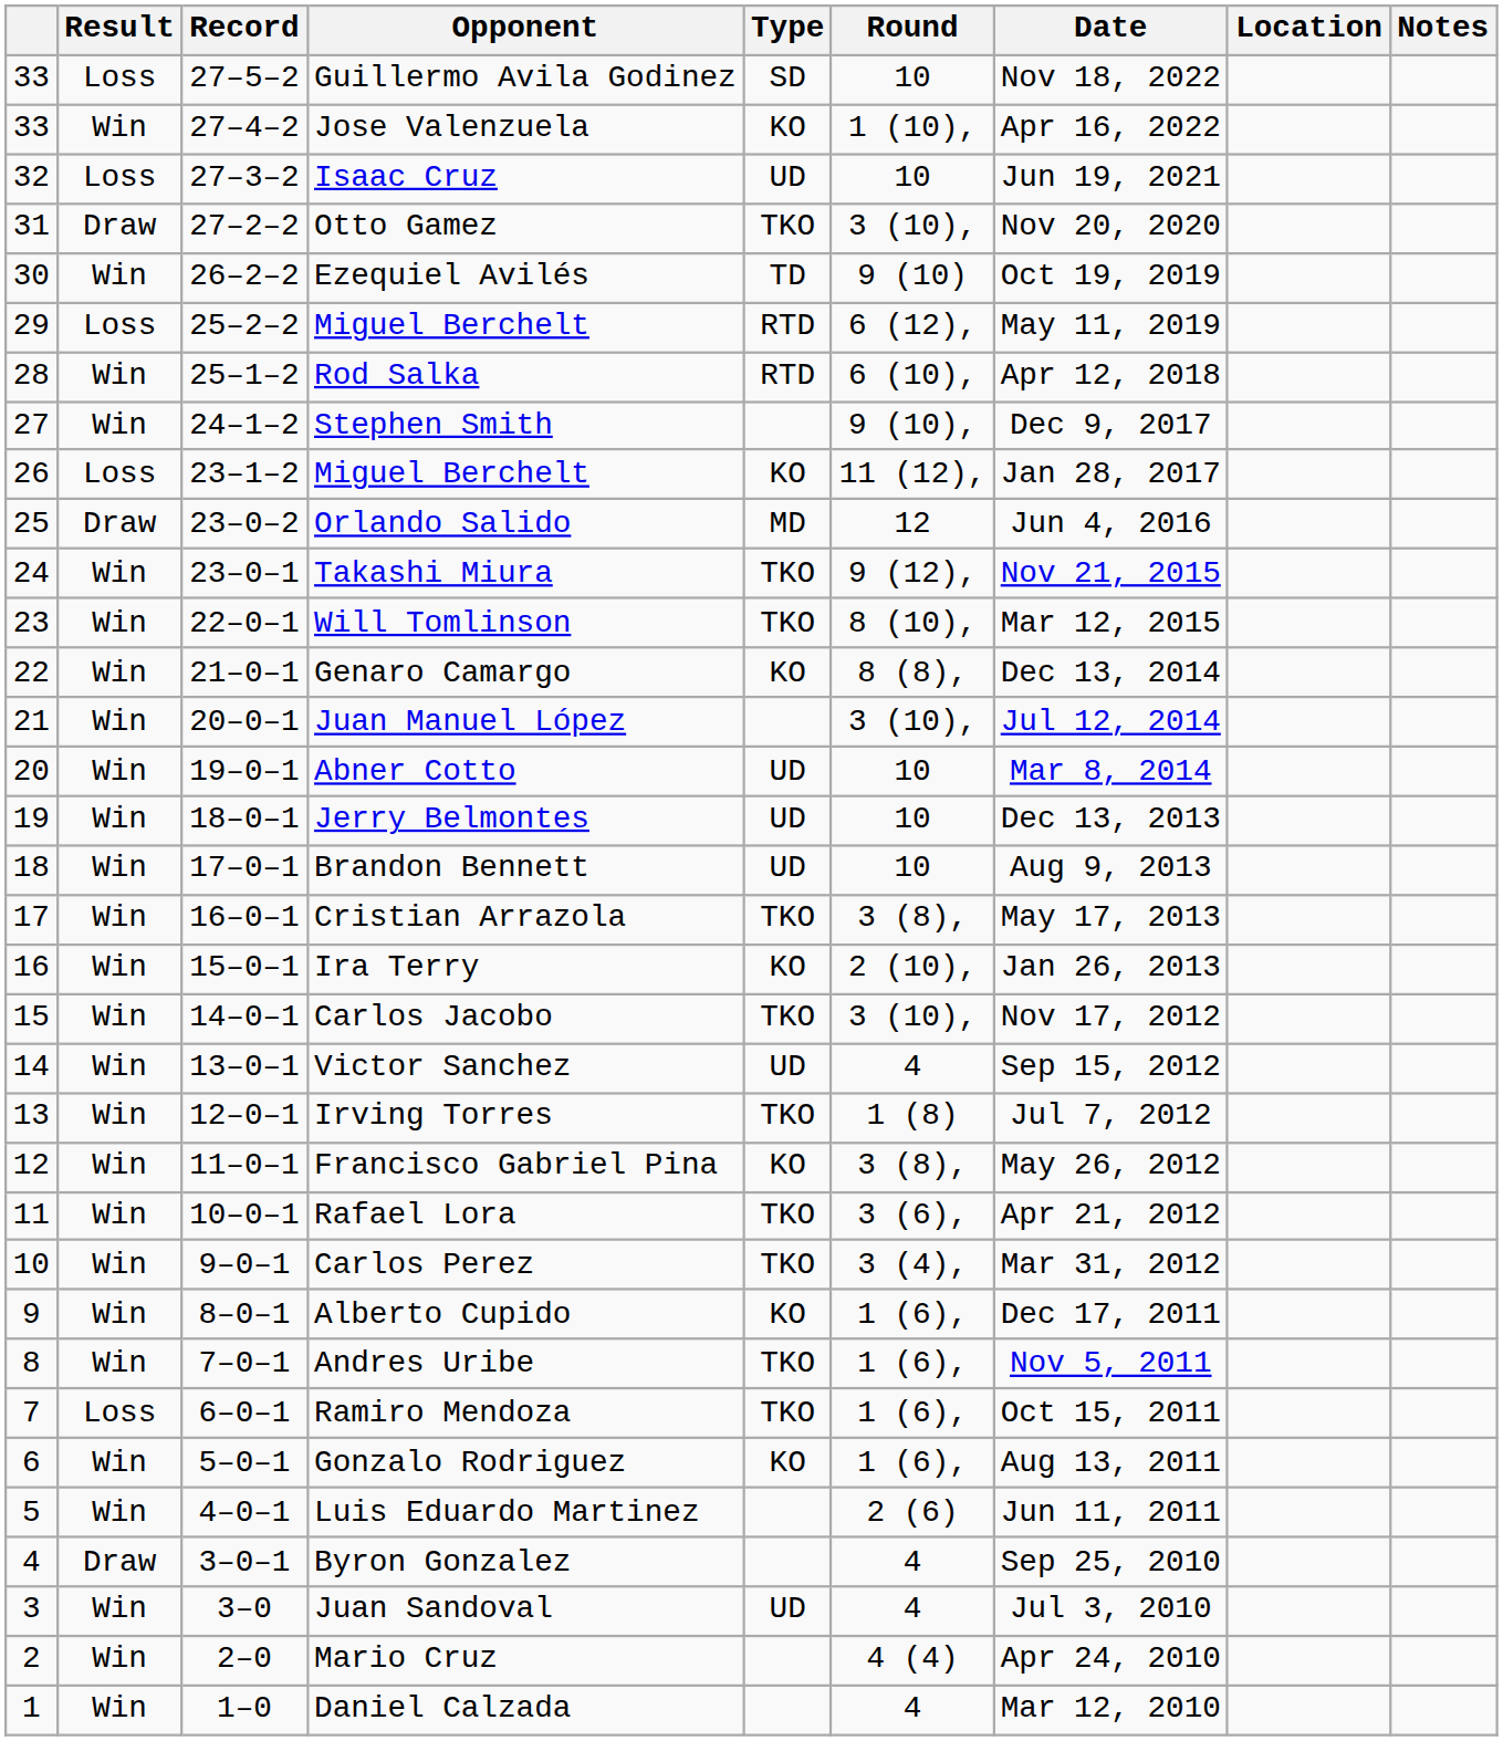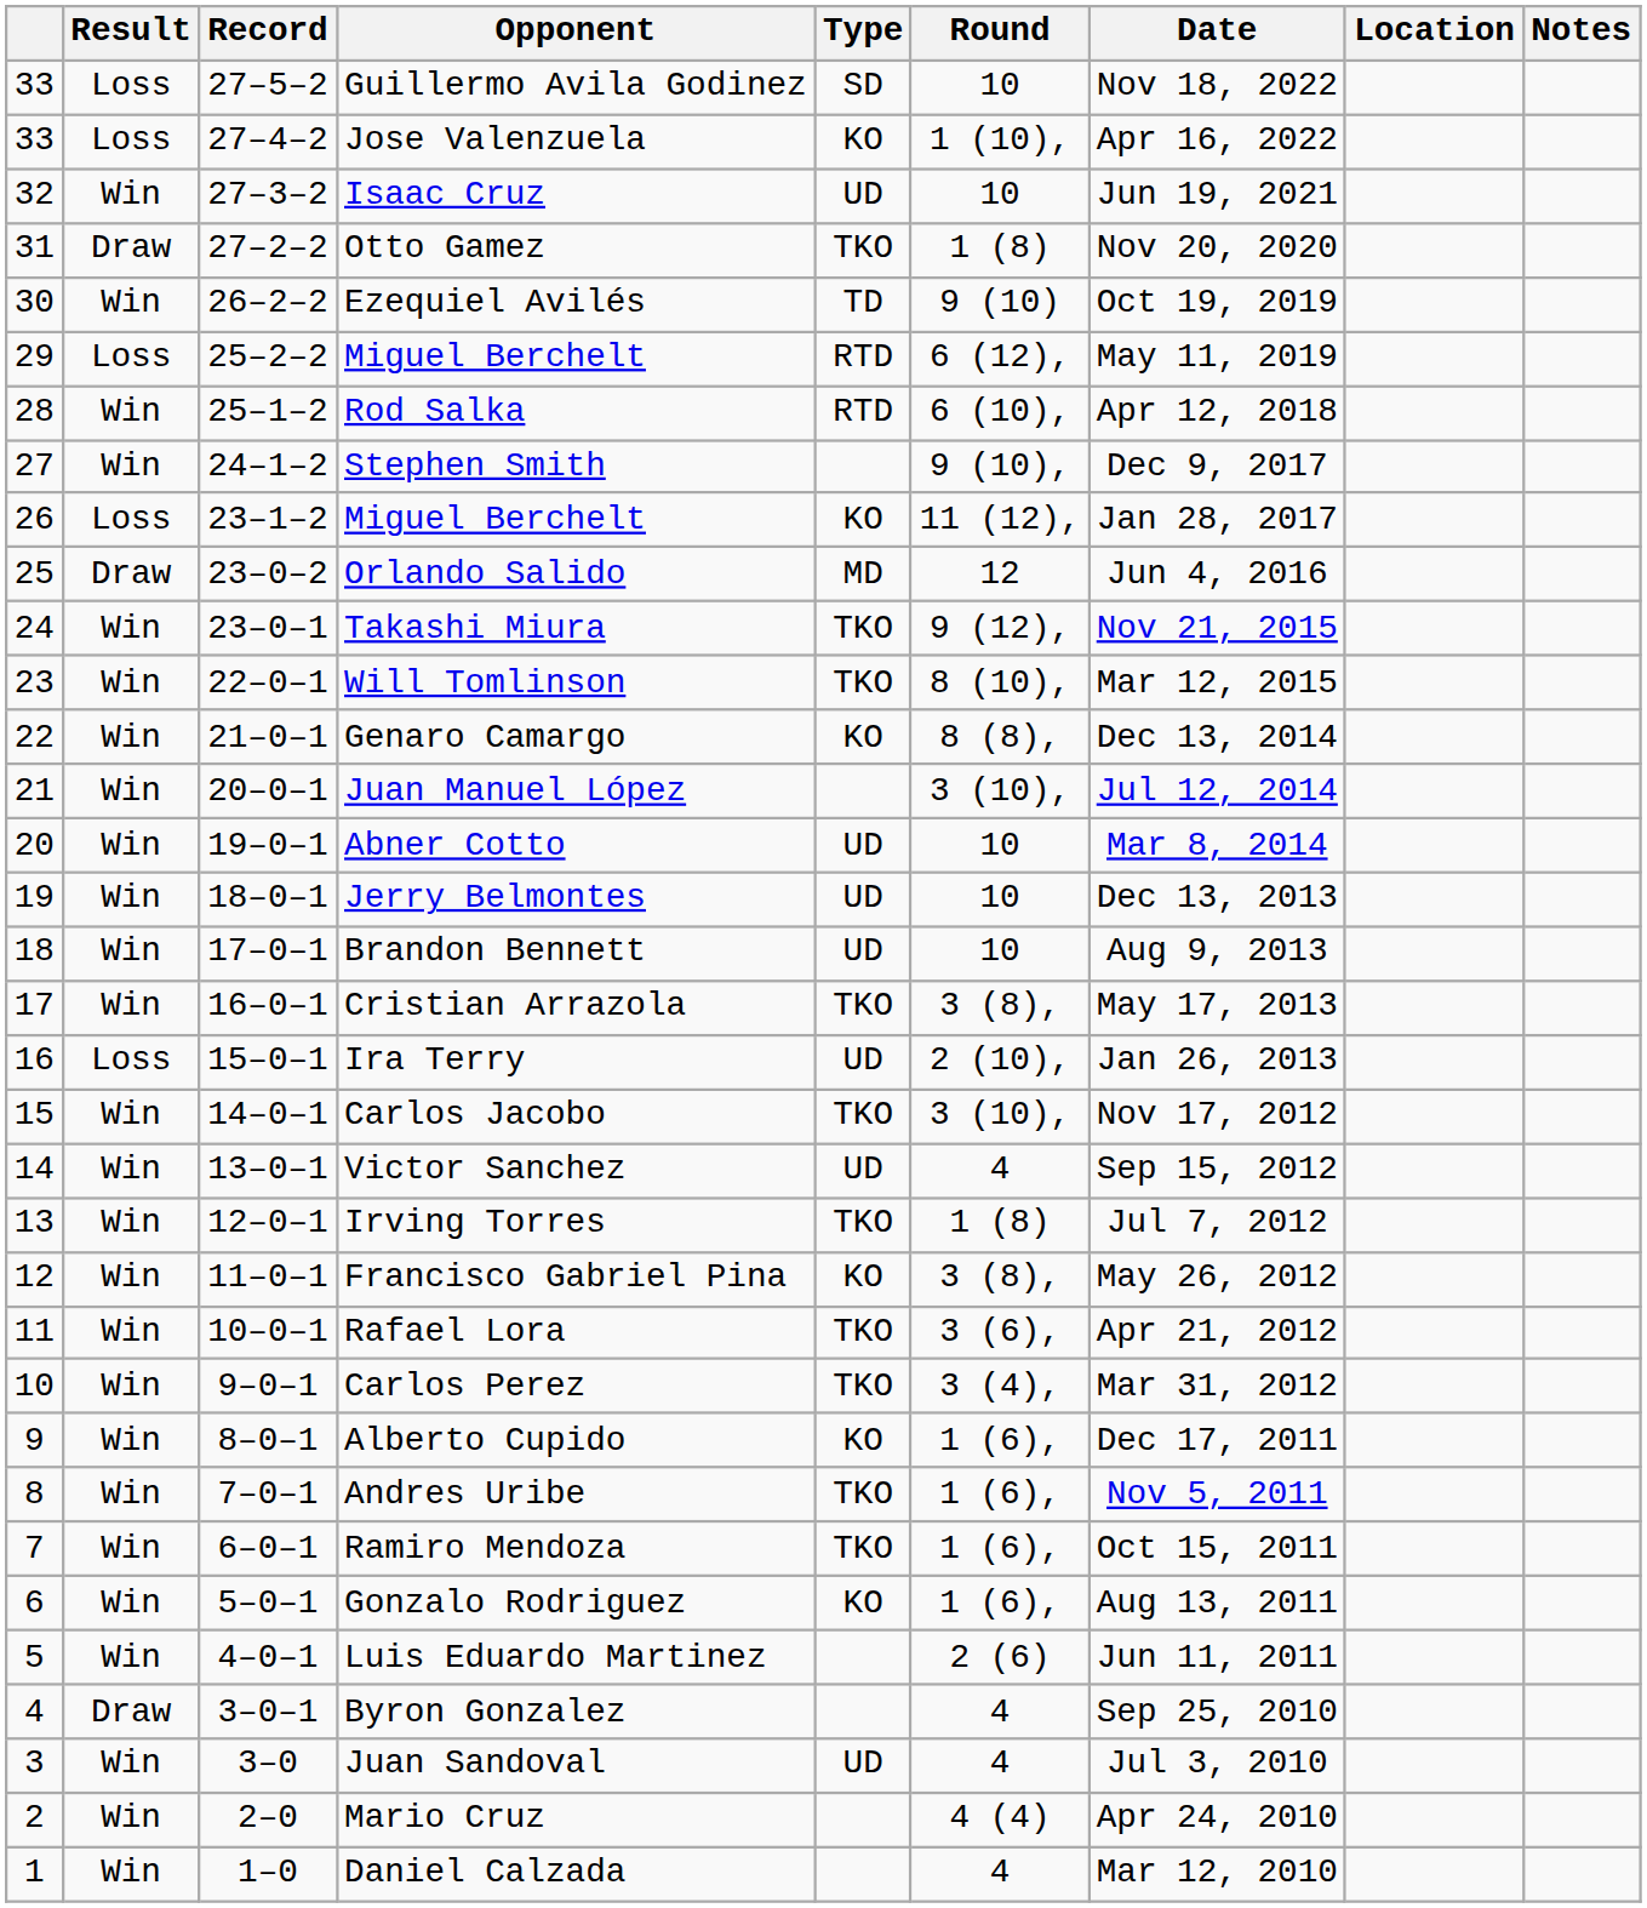Jose Valenzuela | Result: Win -> Loss
Isaac Cruz | Result: Loss -> Win
Otto Gamez | Round: 3 (10), -> 1 (8)
Ira Terry | Result: Win -> Loss
Ira Terry | Type: KO -> UD
Ramiro Mendoza | Result: Loss -> Win
